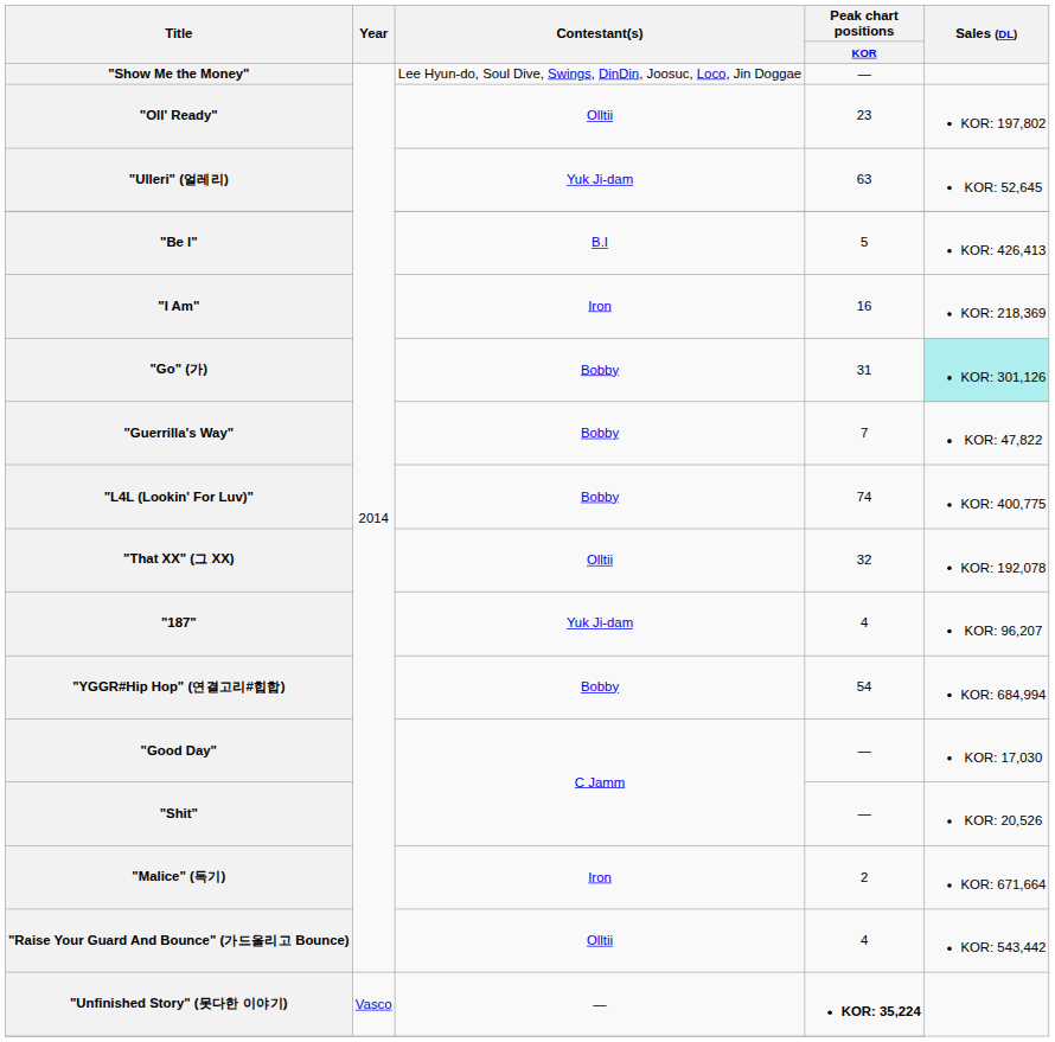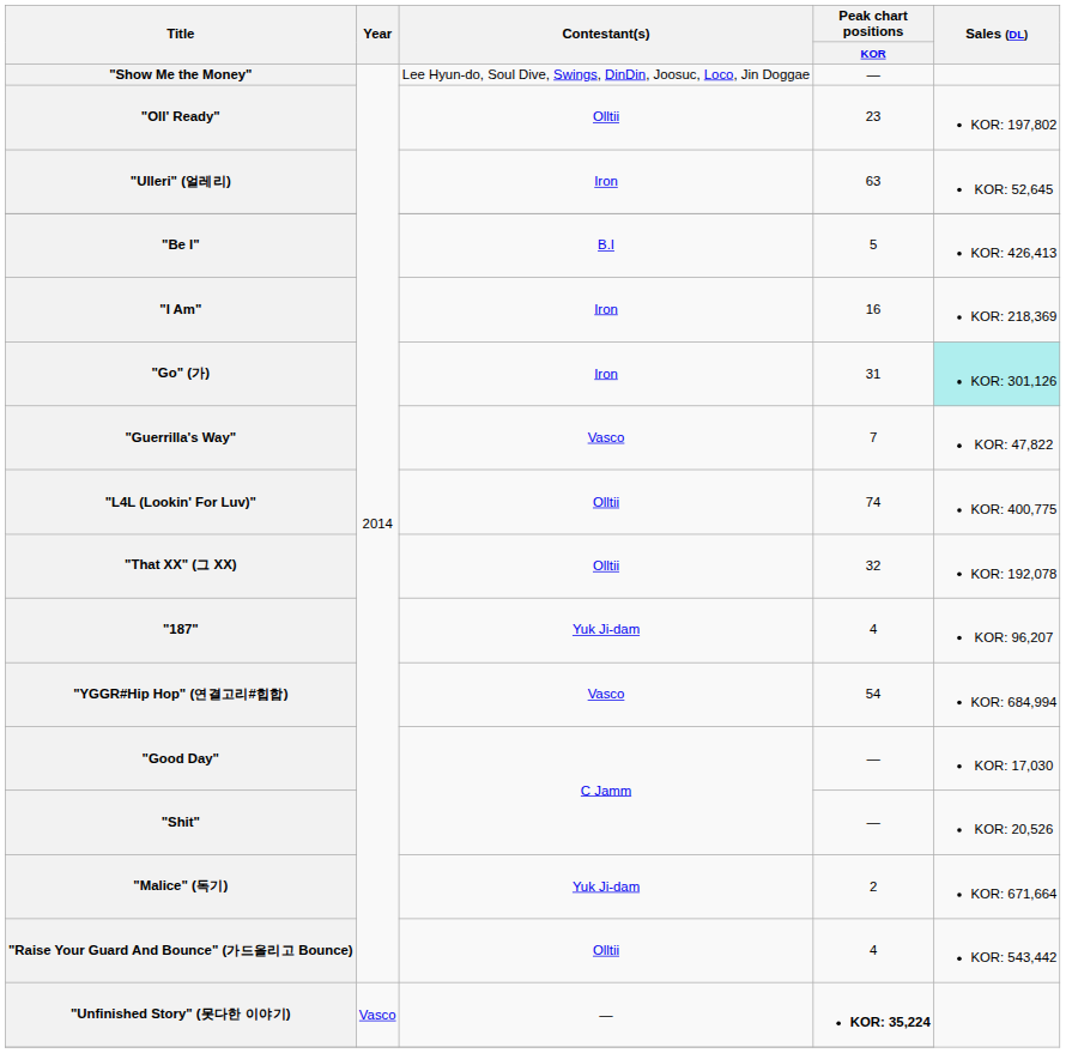"Ulleri" (얼레리) | Contestant(s): Yuk Ji-dam -> Iron
"Go" (가) | Contestant(s): Bobby -> Iron
"Guerrilla's Way" | Contestant(s): Bobby -> Vasco
"L4L (Lookin' For Luv)" | Contestant(s): Bobby -> Olltii
"YGGR#Hip Hop" (연결고리#힙합) | Contestant(s): Bobby -> Vasco
"Malice" (독기) | Contestant(s): Iron -> Yuk Ji-dam
